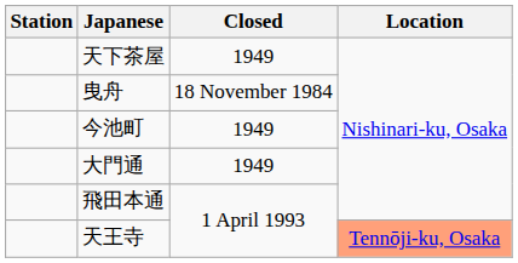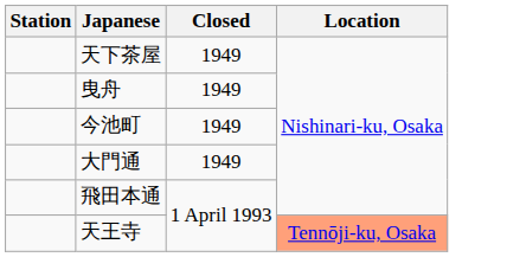曳舟 | Closed: 18 November 1984 -> 1949
